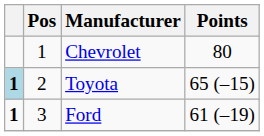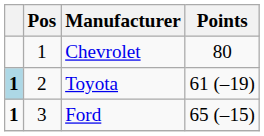Toyota | Points: 65 (–15) -> 61 (–19)
Ford | Points: 61 (–19) -> 65 (–15)
